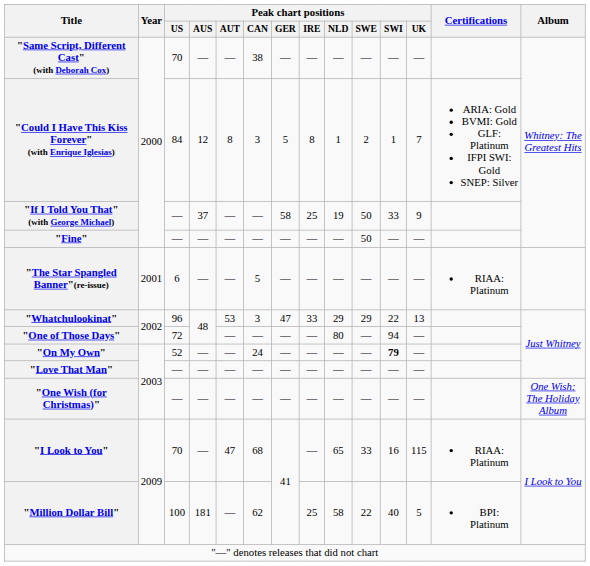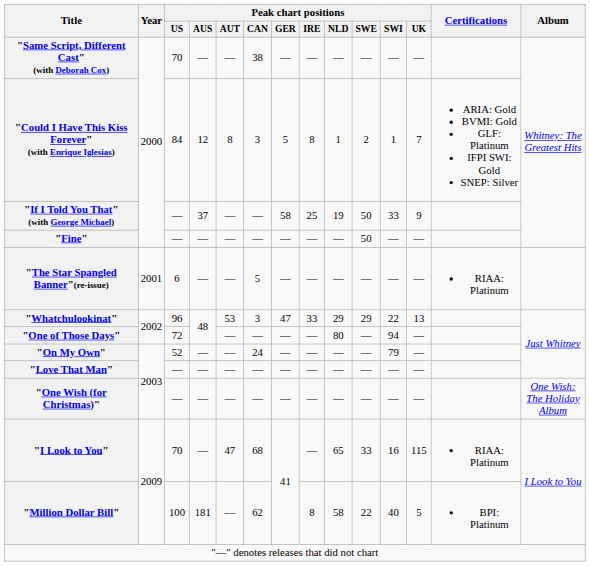"On My Own" | Peak chart positions / SWI: bold -> normal
"Million Dollar Bill" | Peak chart positions / IRE: 25 -> 8
